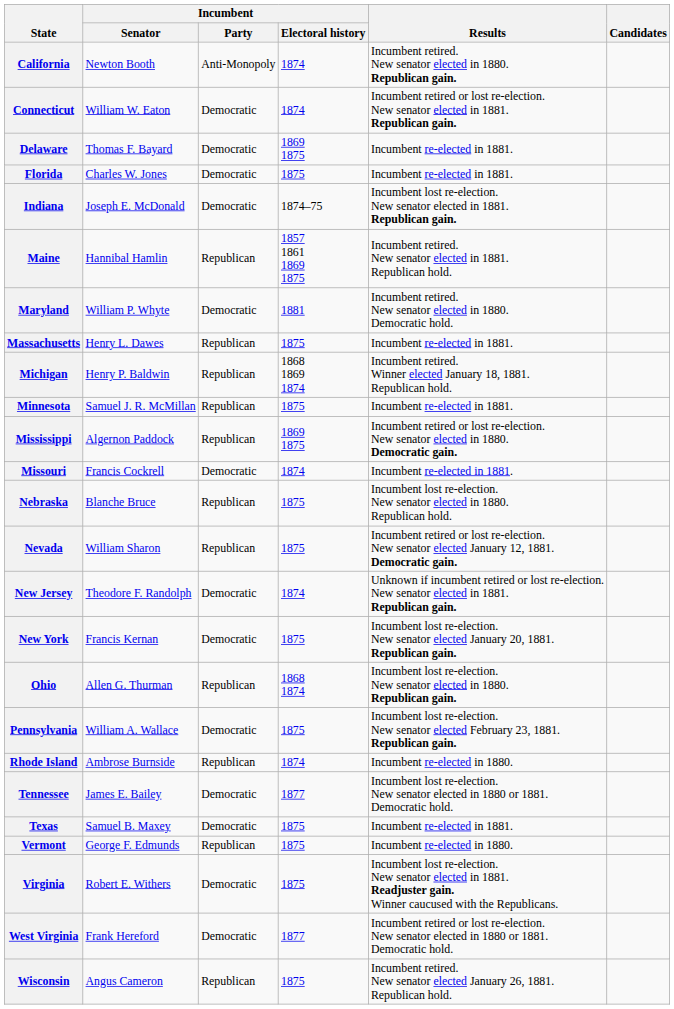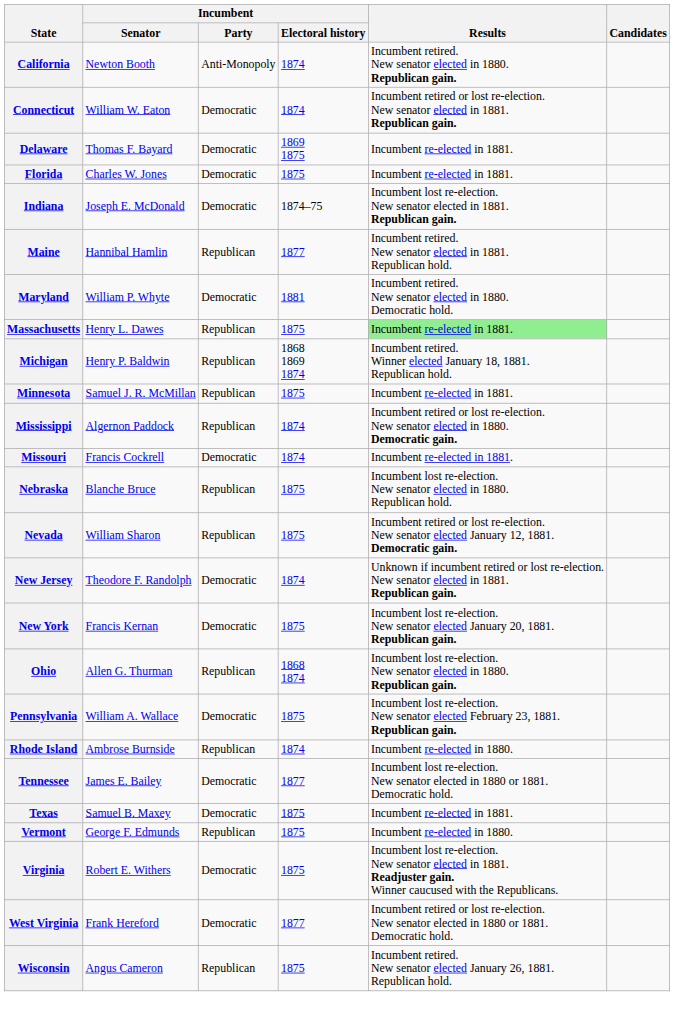Maine | Incumbent / Electoral history: 1857 1861 1869 1875 -> 1877
Massachusetts | Results: no background -> lightgreen background
Mississippi | Incumbent / Electoral history: 1869 1875 -> 1874
